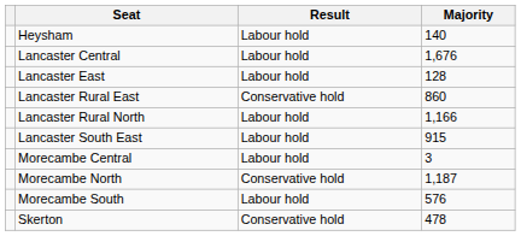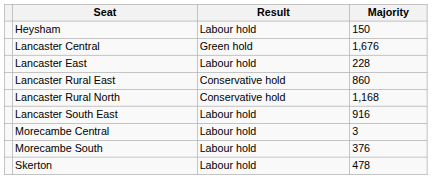Heysham | Majority: 140 -> 150
Lancaster Central | Result: Labour hold -> Green hold
Lancaster East | Majority: 128 -> 228
Lancaster Rural North | Result: Labour hold -> Conservative hold
Lancaster Rural North | Majority: 1,166 -> 1,168
Lancaster South East | Majority: 915 -> 916
- row: Morecambe North | Conservative hold | 1,187
Morecambe South | Majority: 576 -> 376
Skerton | Result: Conservative hold -> Labour hold
